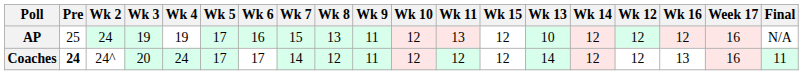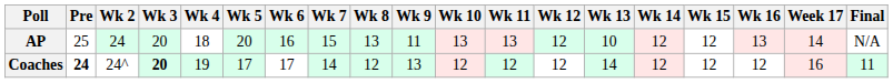columns swapped: Wk 12 <-> Wk 15
AP | Wk 3: 19 -> 20
AP | Wk 4: 19 -> 18
AP | Wk 5: 17 -> 20
AP | Wk 10: 12 -> 13
AP | Wk 16: 12 -> 13
AP | Week 17: 16 -> 14
Coaches | Wk 3: normal -> bold
Coaches | Wk 4: 24 -> 19
Coaches | Wk 9: 11 -> 13
Coaches | Wk 16: 13 -> 12
